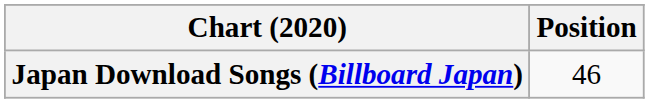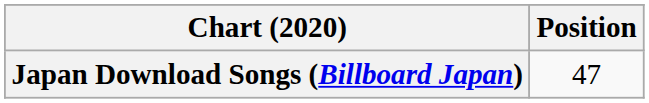Japan Download Songs (Billboard Japan) | Position: 46 -> 47
